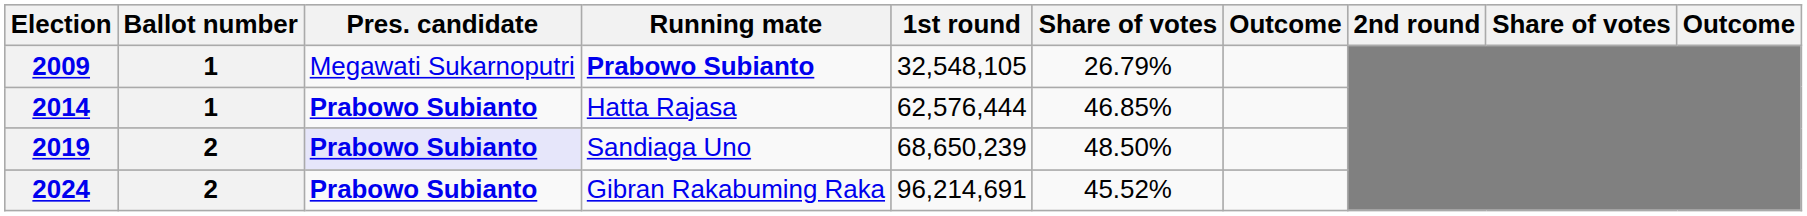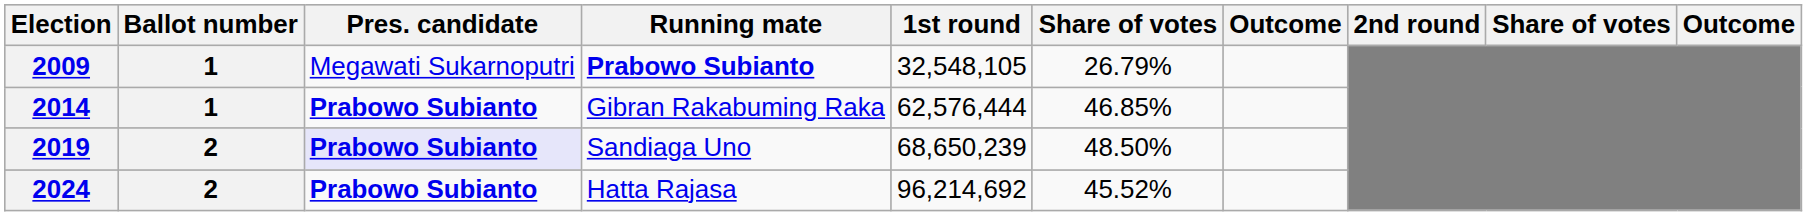2014 | Running mate: Hatta Rajasa -> Gibran Rakabuming Raka
2024 | Running mate: Gibran Rakabuming Raka -> Hatta Rajasa
2024 | 1st round: 96,214,691 -> 96,214,692
